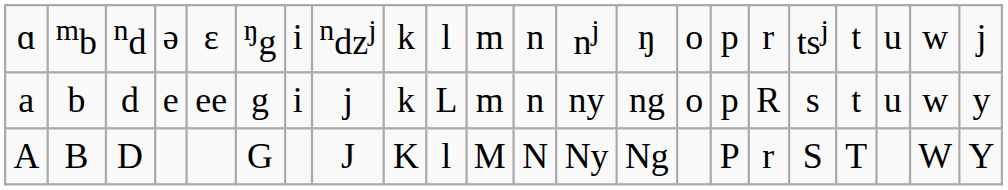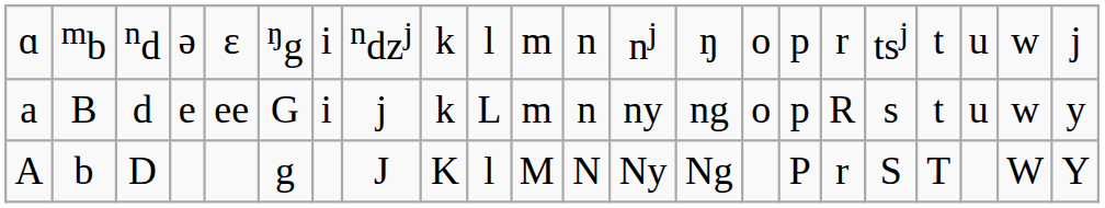a | column 2: b -> B
a | column 6: g -> G
A | column 2: B -> b
A | column 6: G -> g
